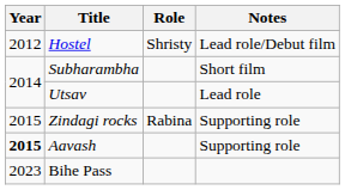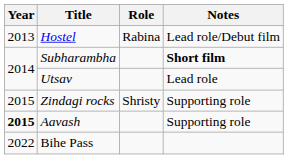Hostel | Year: 2012 -> 2013
Hostel | Role: Shristy -> Rabina
Subharambha | Notes: normal -> bold
Zindagi rocks | Role: Rabina -> Shristy
Bihe Pass | Year: 2023 -> 2022
